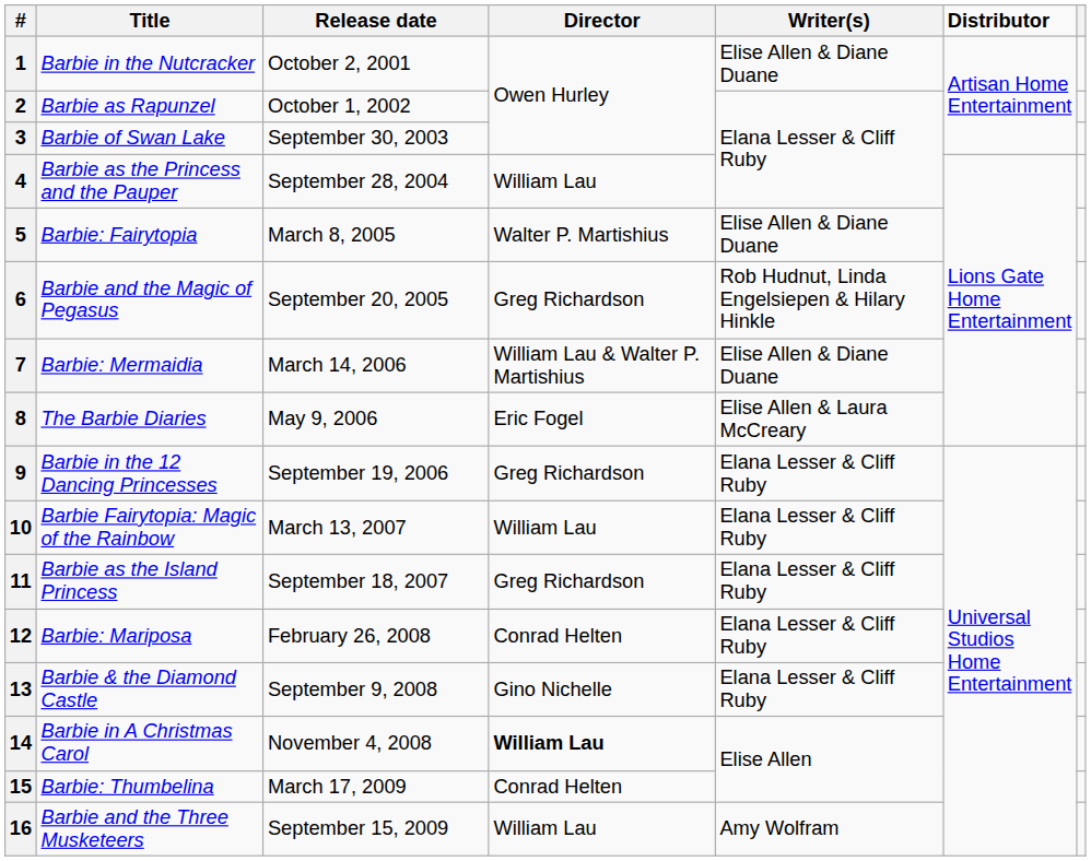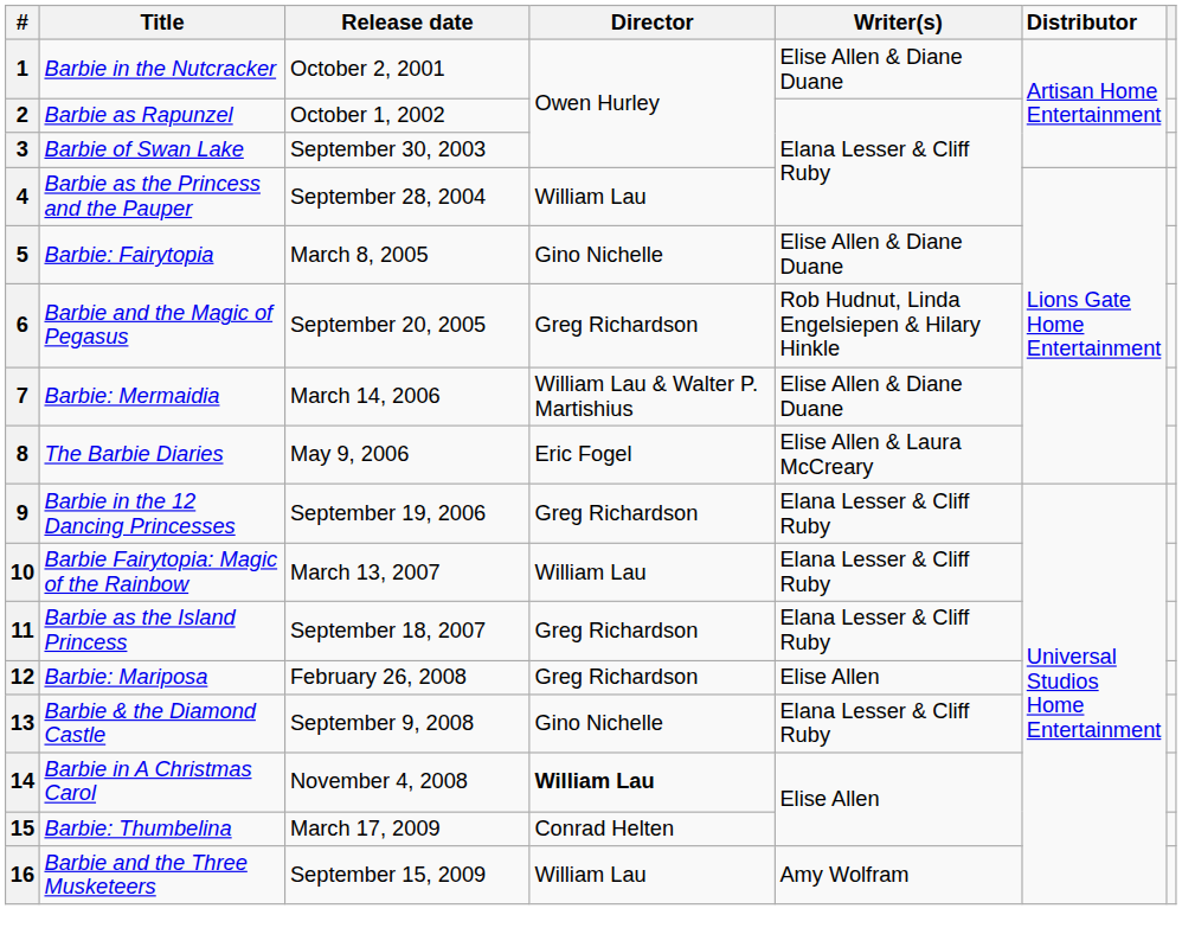5 | Director: Walter P. Martishius -> Gino Nichelle
12 | Director: Conrad Helten -> Greg Richardson
12 | Writer(s): Elana Lesser & Cliff Ruby -> Elise Allen
